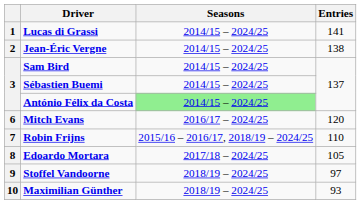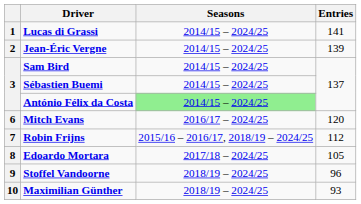Jean-Éric Vergne | Entries: 138 -> 139
Robin Frijns | Entries: 110 -> 112
Stoffel Vandoorne | Entries: 97 -> 96
